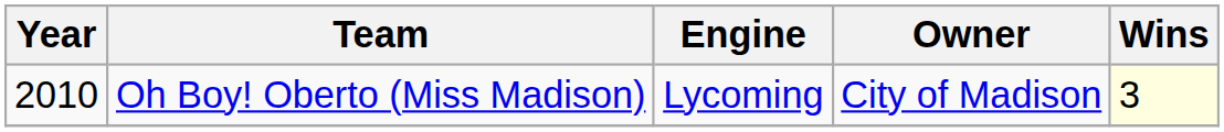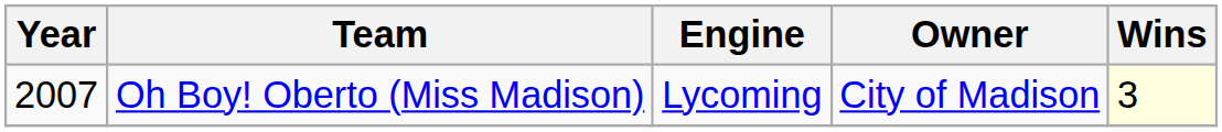Oh Boy! Oberto (Miss Madison) | Year: 2010 -> 2007
